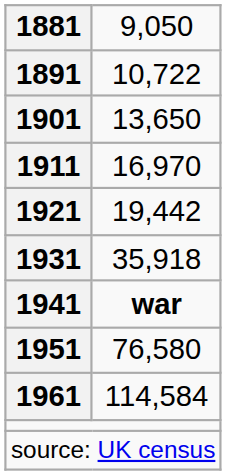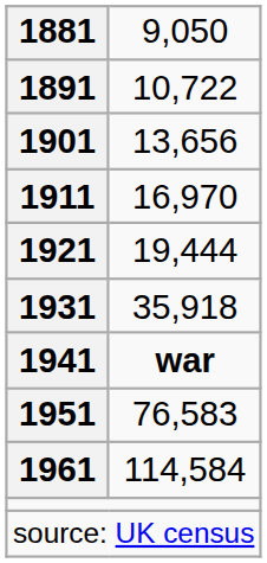1901 | column 2: 13,650 -> 13,656
1921 | column 2: 19,442 -> 19,444
1951 | column 2: 76,580 -> 76,583
